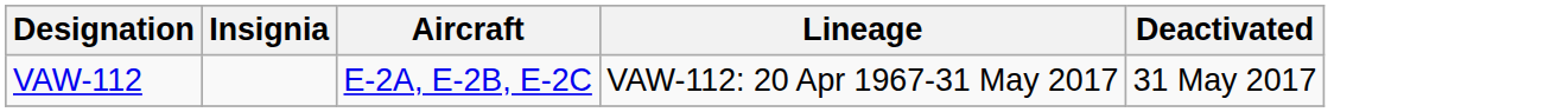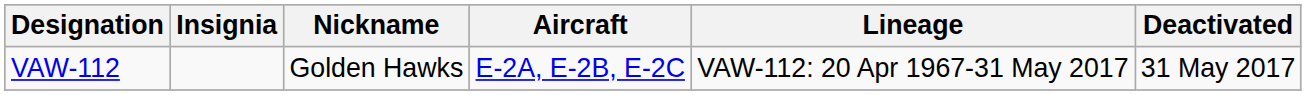+ column: Nickname | Golden Hawks
